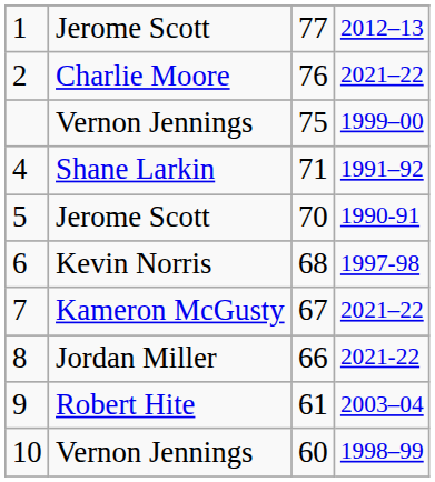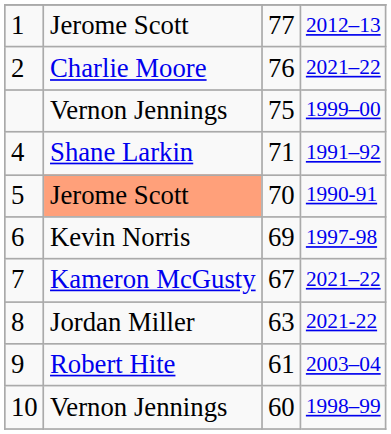5 | column 2: no background -> lightsalmon background
6 | column 3: 68 -> 69
8 | column 3: 66 -> 63
